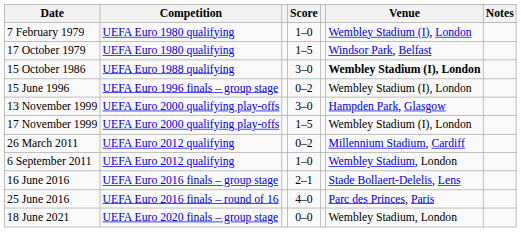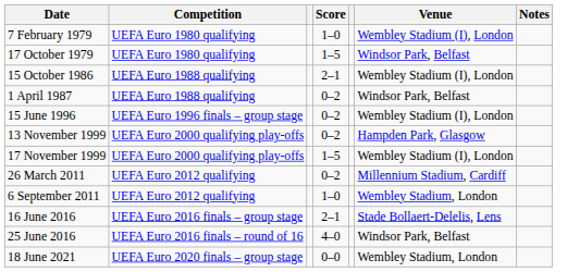15 October 1986 | Score: 3–0 -> 2–1
15 October 1986 | Venue: bold -> normal
+ row: 1 April 1987 | UEFA Euro 1988 qualifying | 0–2 | Windsor Park, Belfast
13 November 1999 | Score: 3–0 -> 0–2
25 June 2016 | Venue: Parc des Princes, Paris -> Windsor Park, Belfast
